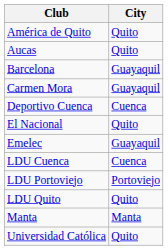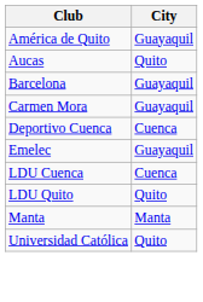América de Quito | City: Quito -> Guayaquil
- row: El Nacional | Quito
- row: LDU Portoviejo | Portoviejo
